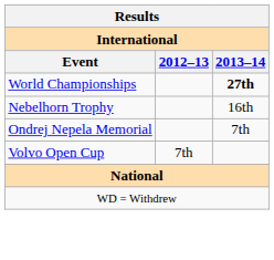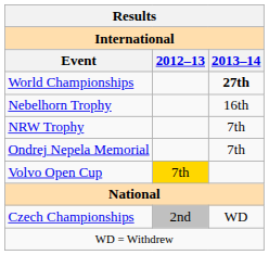+ row: NRW Trophy | 7th
Volvo Open Cup | 2012–13: no background -> gold background
+ row: Czech Championships | 2nd | WD
